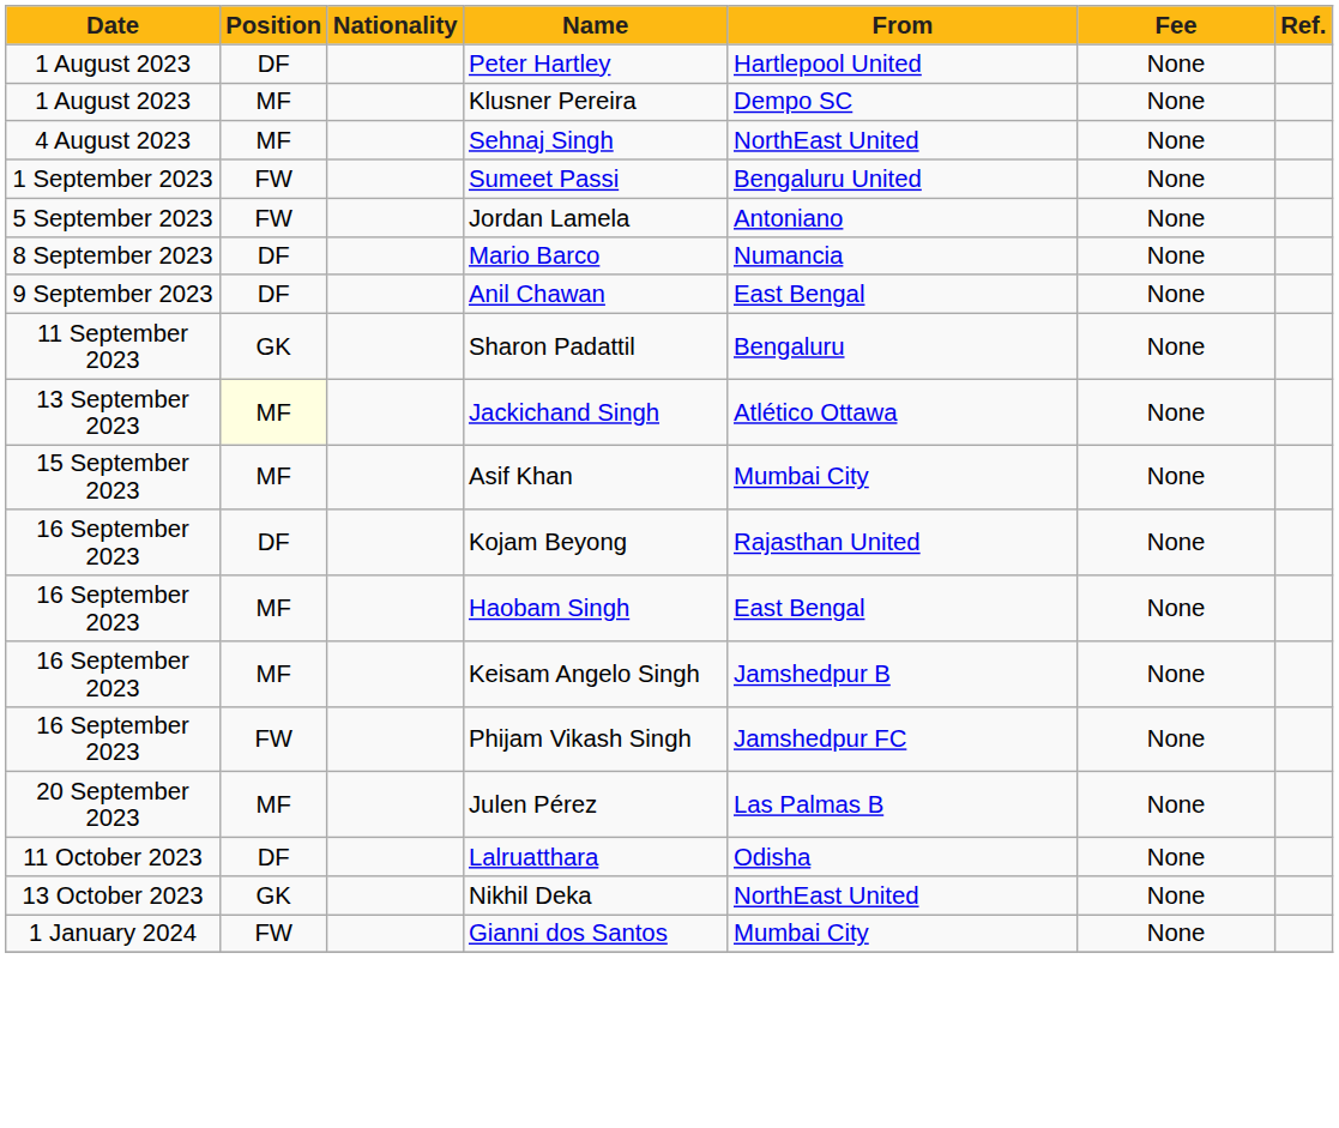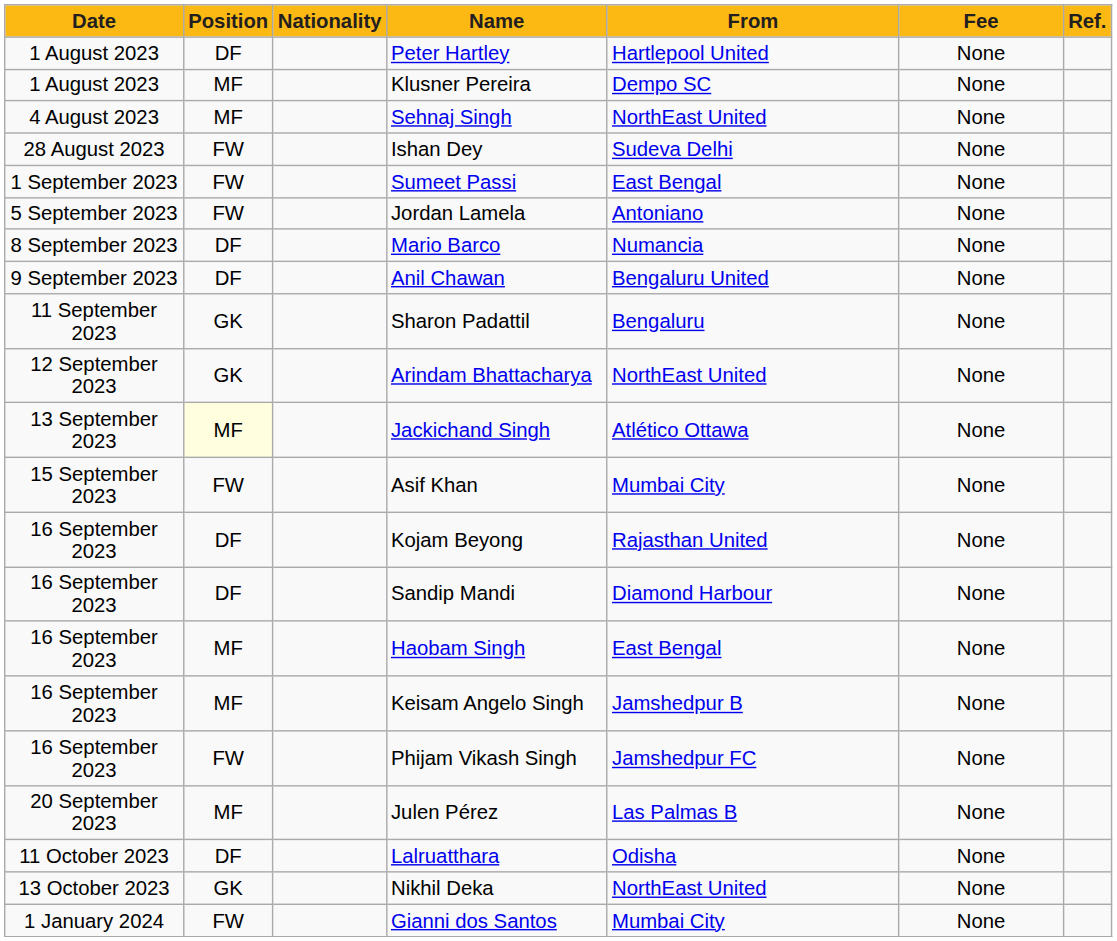+ row: 28 August 2023 | FW | Ishan Dey | Sudeva Delhi | None
Sumeet Passi | From: Bengaluru United -> East Bengal
Anil Chawan | From: East Bengal -> Bengaluru United
+ row: 12 September 2023 | GK | Arindam Bhattacharya | NorthEast United | None
Asif Khan | Position: MF -> FW
+ row: 16 September 2023 | DF | Sandip Mandi | Diamond Harbour | None
